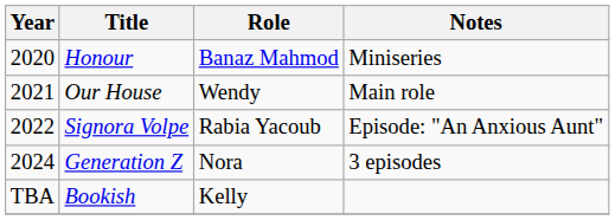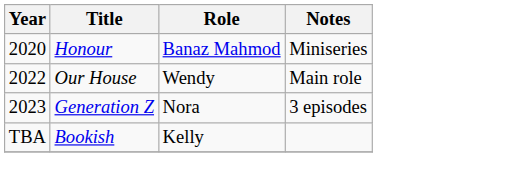Our House | Year: 2021 -> 2022
- row: 2022 | Signora Volpe | Rabia Yacoub | Episode: "An Anxious Aunt"
Generation Z | Year: 2024 -> 2023
